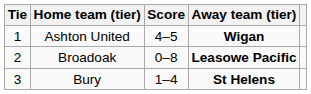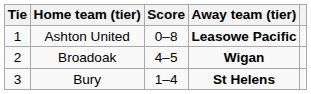Ashton United | Score: 4–5 -> 0–8
Ashton United | Away team (tier): Wigan -> Leasowe Pacific
Broadoak | Score: 0–8 -> 4–5
Broadoak | Away team (tier): Leasowe Pacific -> Wigan
